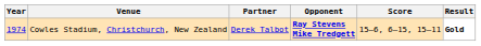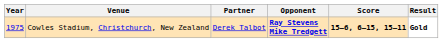Cowles Stadium, Christchurch, New Zealand | Year: 1974 -> 1975
Cowles Stadium, Christchurch, New Zealand | Score: normal -> bold
